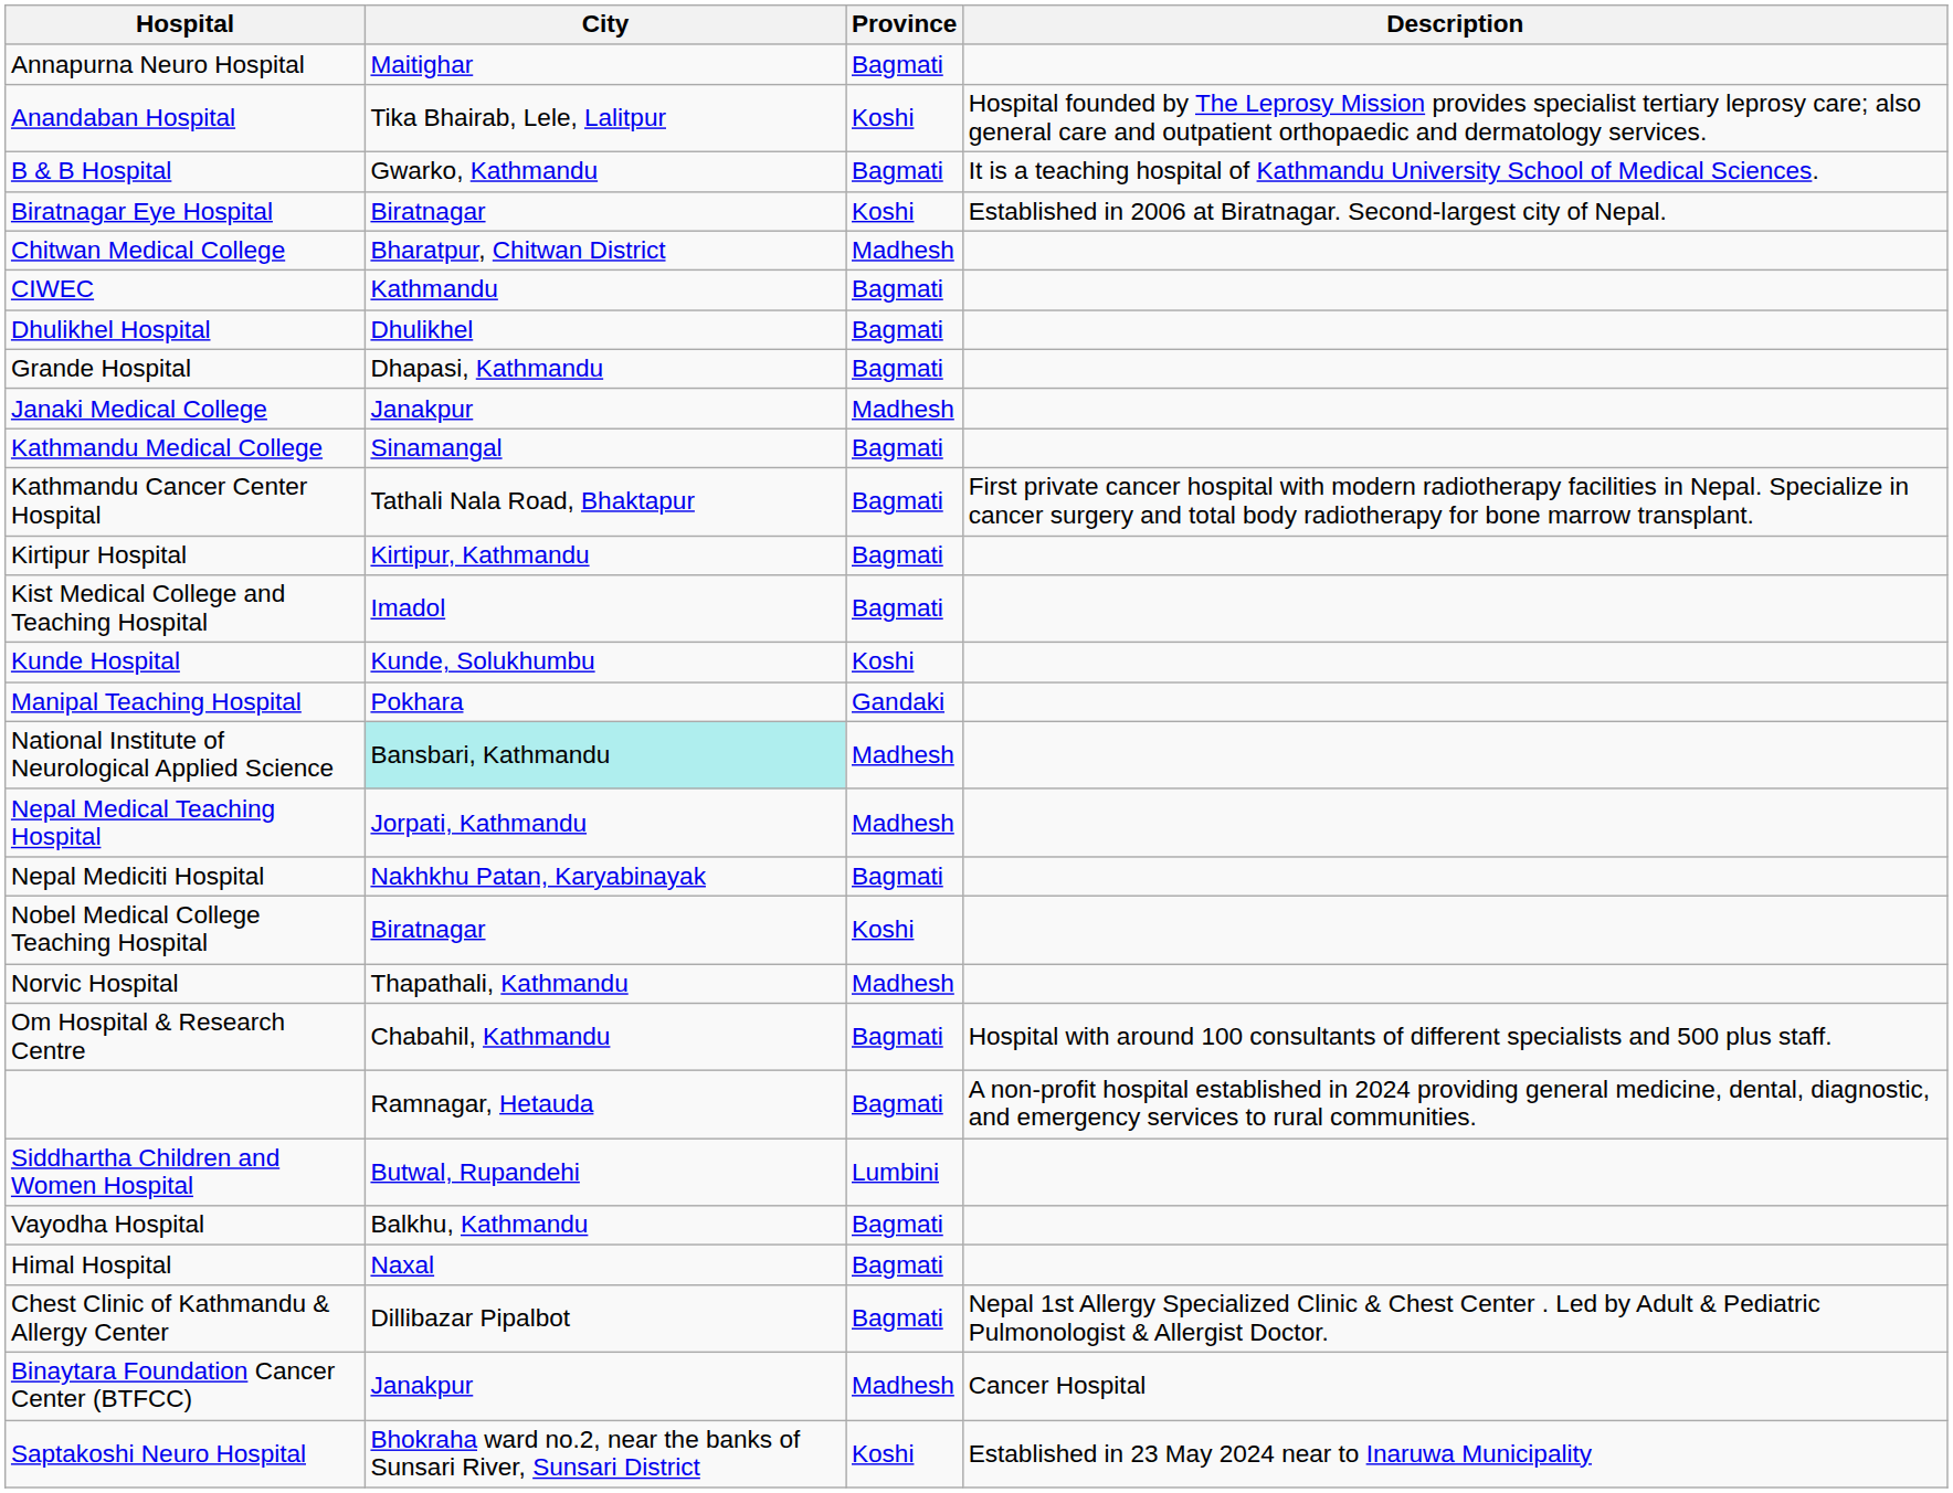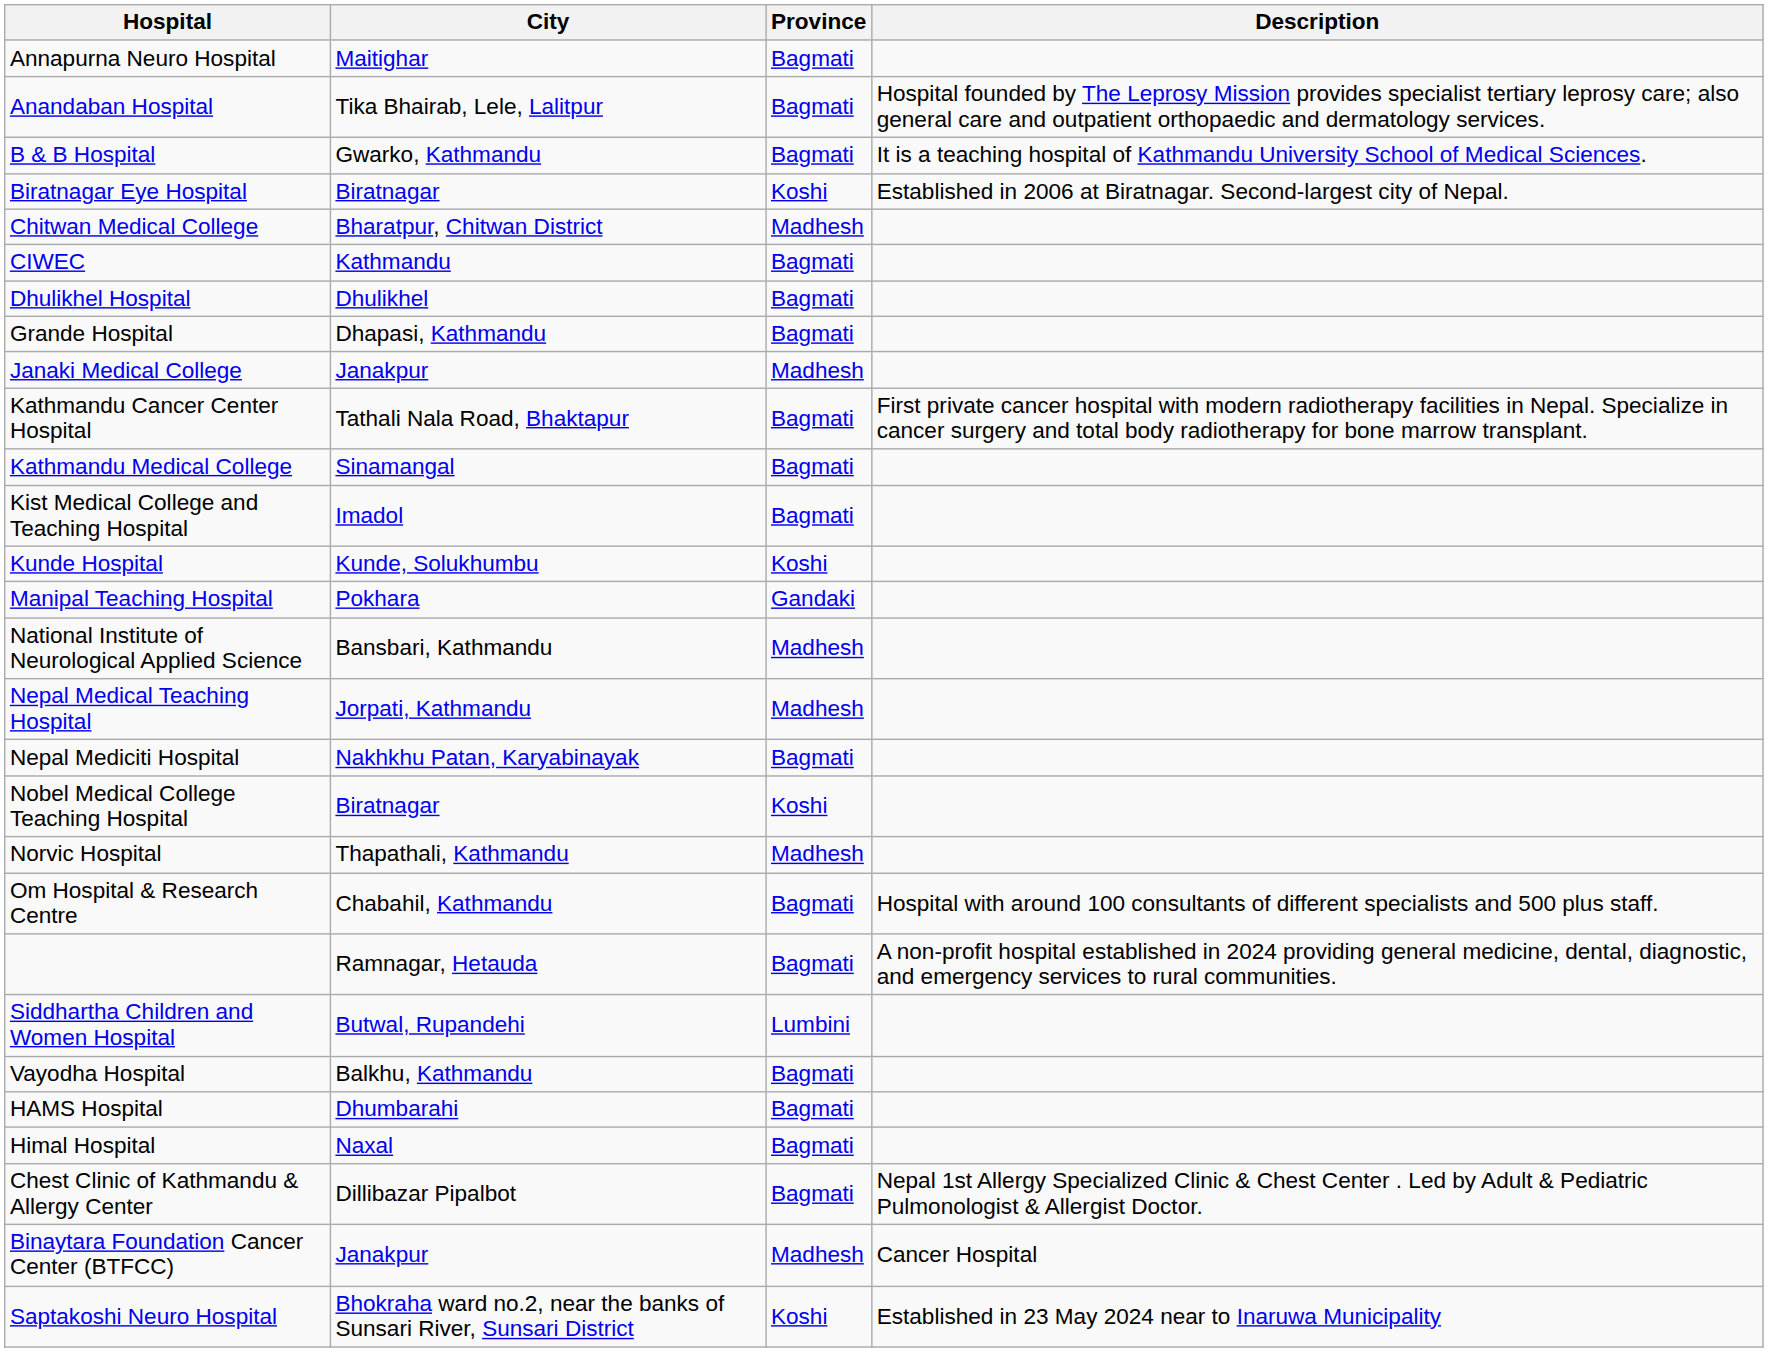Anandaban Hospital | Province: Koshi -> Bagmati
rows swapped: Kathmandu Cancer Center Hospital <-> Kathmandu Medical College
- row: Kirtipur Hospital | Kirtipur, Kathmandu | Bagmati
National Institute of Neurological Applied Science | City: paleturquoise background -> no background
+ row: HAMS Hospital | Dhumbarahi | Bagmati
